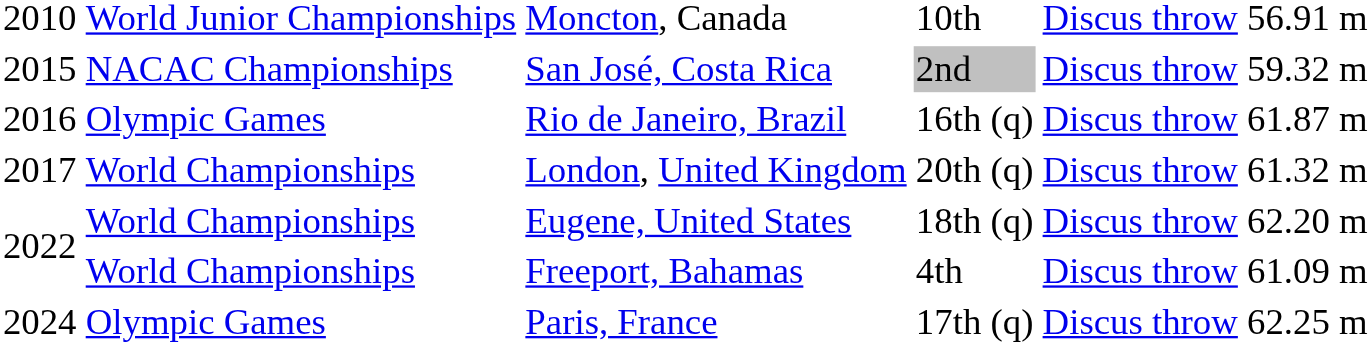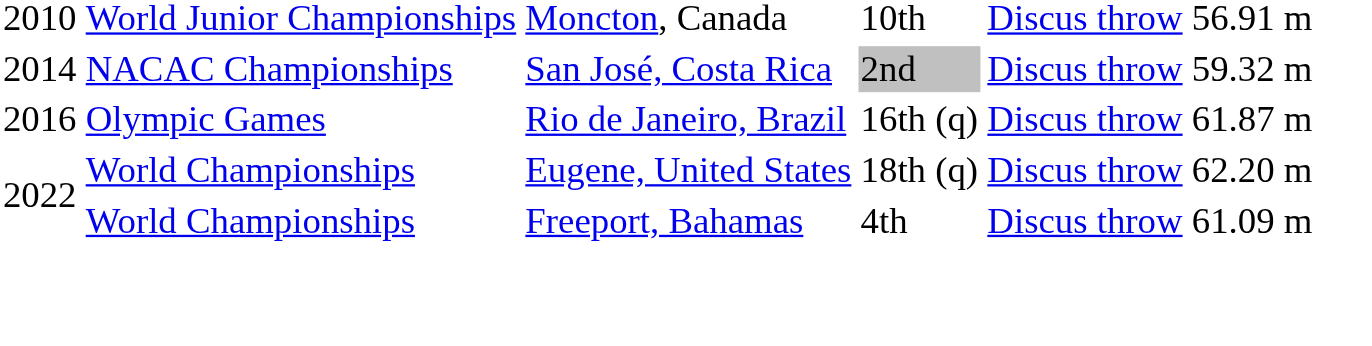San José, Costa Rica | column 1: 2015 -> 2014
- row: 2017 | World Championships | London, United Kingdom | 20th (q) | Discus throw | 61.32 m
- row: 2024 | Olympic Games | Paris, France | 17th (q) | Discus throw | 62.25 m
